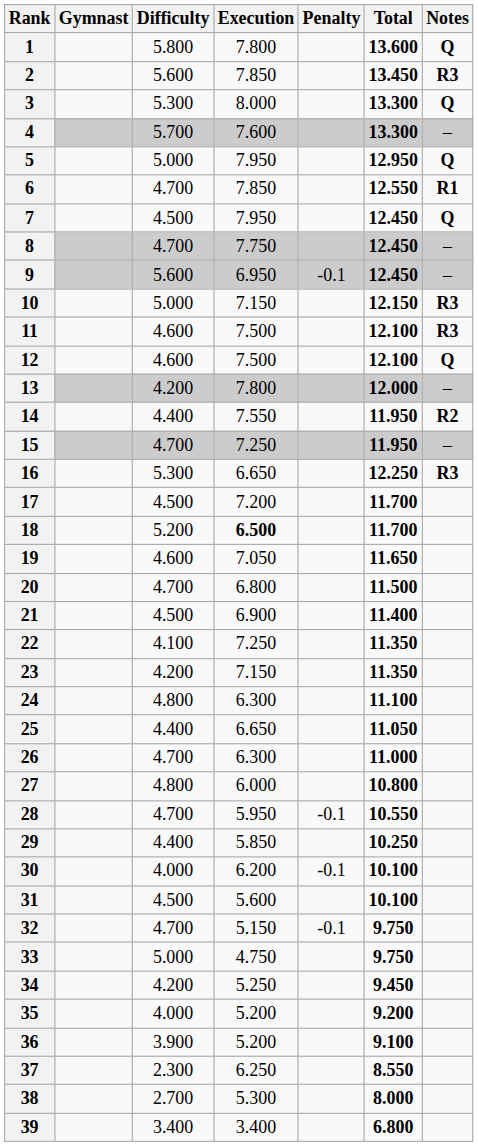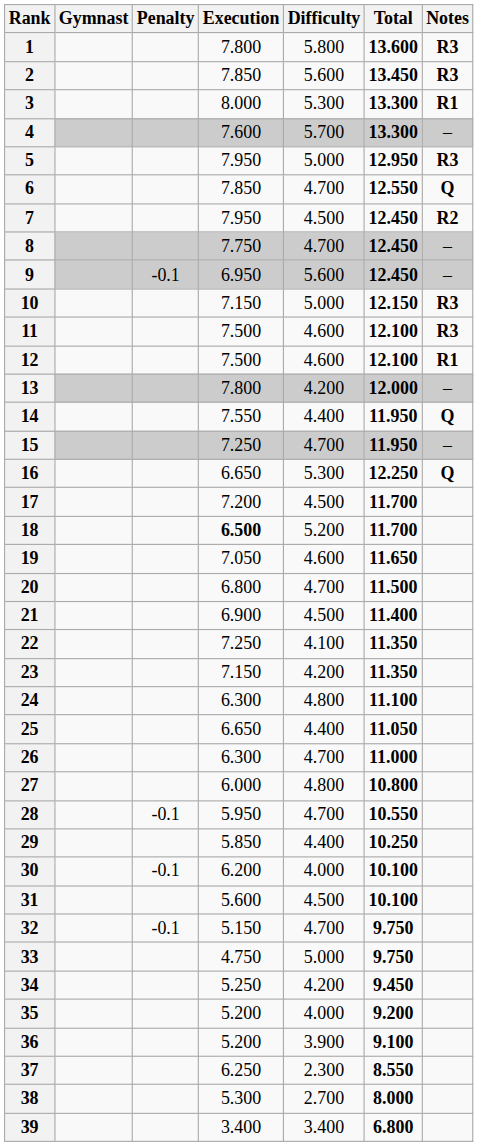columns swapped: Difficulty <-> Penalty
1 | Notes: Q -> R3
3 | Notes: Q -> R1
5 | Notes: Q -> R3
6 | Notes: R1 -> Q
7 | Notes: Q -> R2
12 | Notes: Q -> R1
14 | Notes: R2 -> Q
16 | Notes: R3 -> Q
